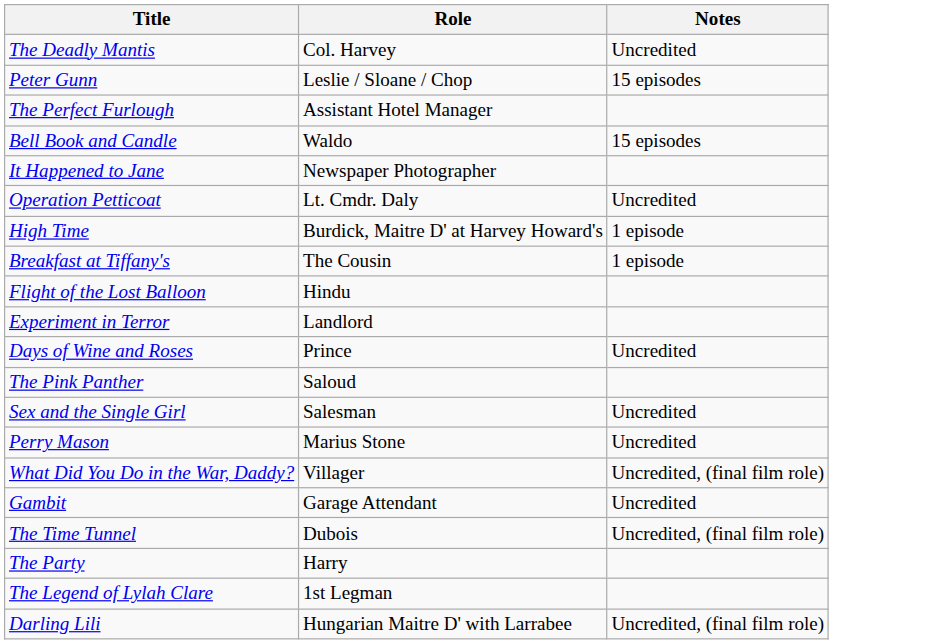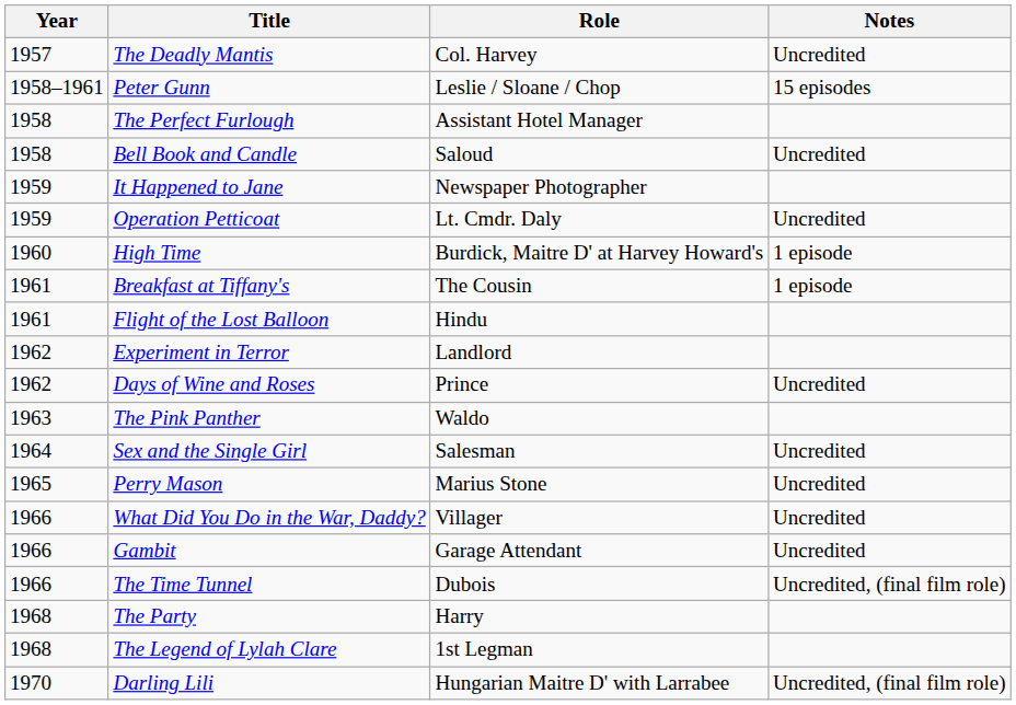+ column: Year | 1957 | 1958–1961 | 1958 | 1958 | 1959 | 1959 | 1960 | 1961 | 1961 | 1962 | 1962 | 1963 | 1964 | 1965 | 1966 | 1966 | 1966 | 1968 | 1968 | 1970
Bell Book and Candle | Role: Waldo -> Saloud
Bell Book and Candle | Notes: 15 episodes -> Uncredited
The Pink Panther | Role: Saloud -> Waldo
What Did You Do in the War, Daddy? | Notes: Uncredited, (final film role) -> Uncredited
